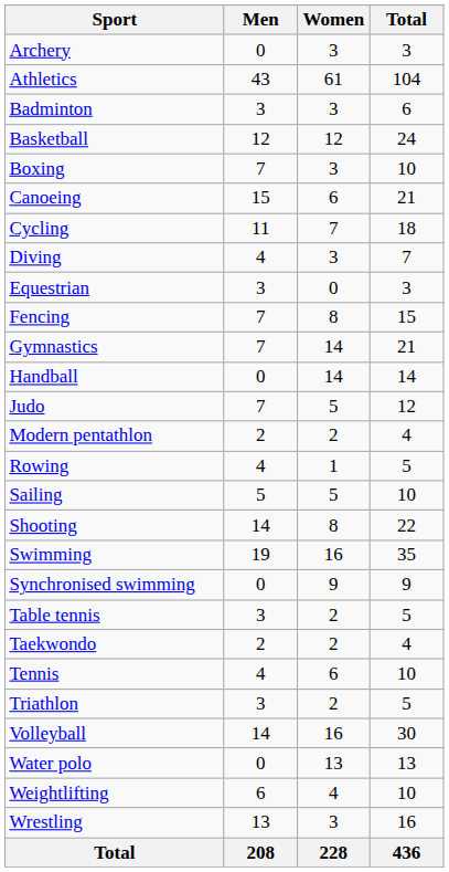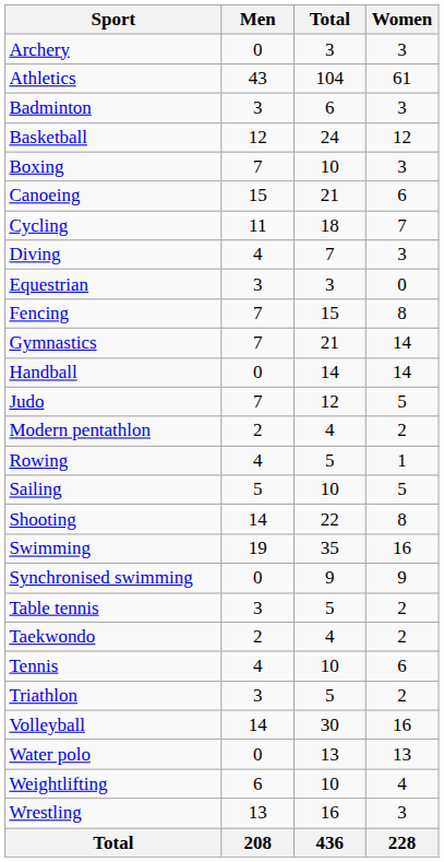columns swapped: Women <-> Total
